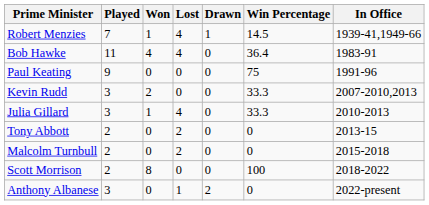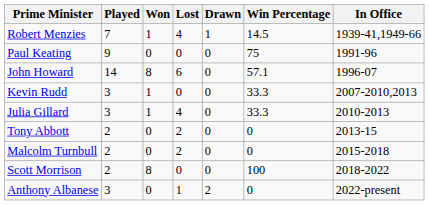- row: Bob Hawke | 11 | 4 | 4 | 0 | 36.4 | 1983-91
+ row: John Howard | 14 | 8 | 6 | 0 | 57.1 | 1996-07
Kevin Rudd | Won: 2 -> 1
